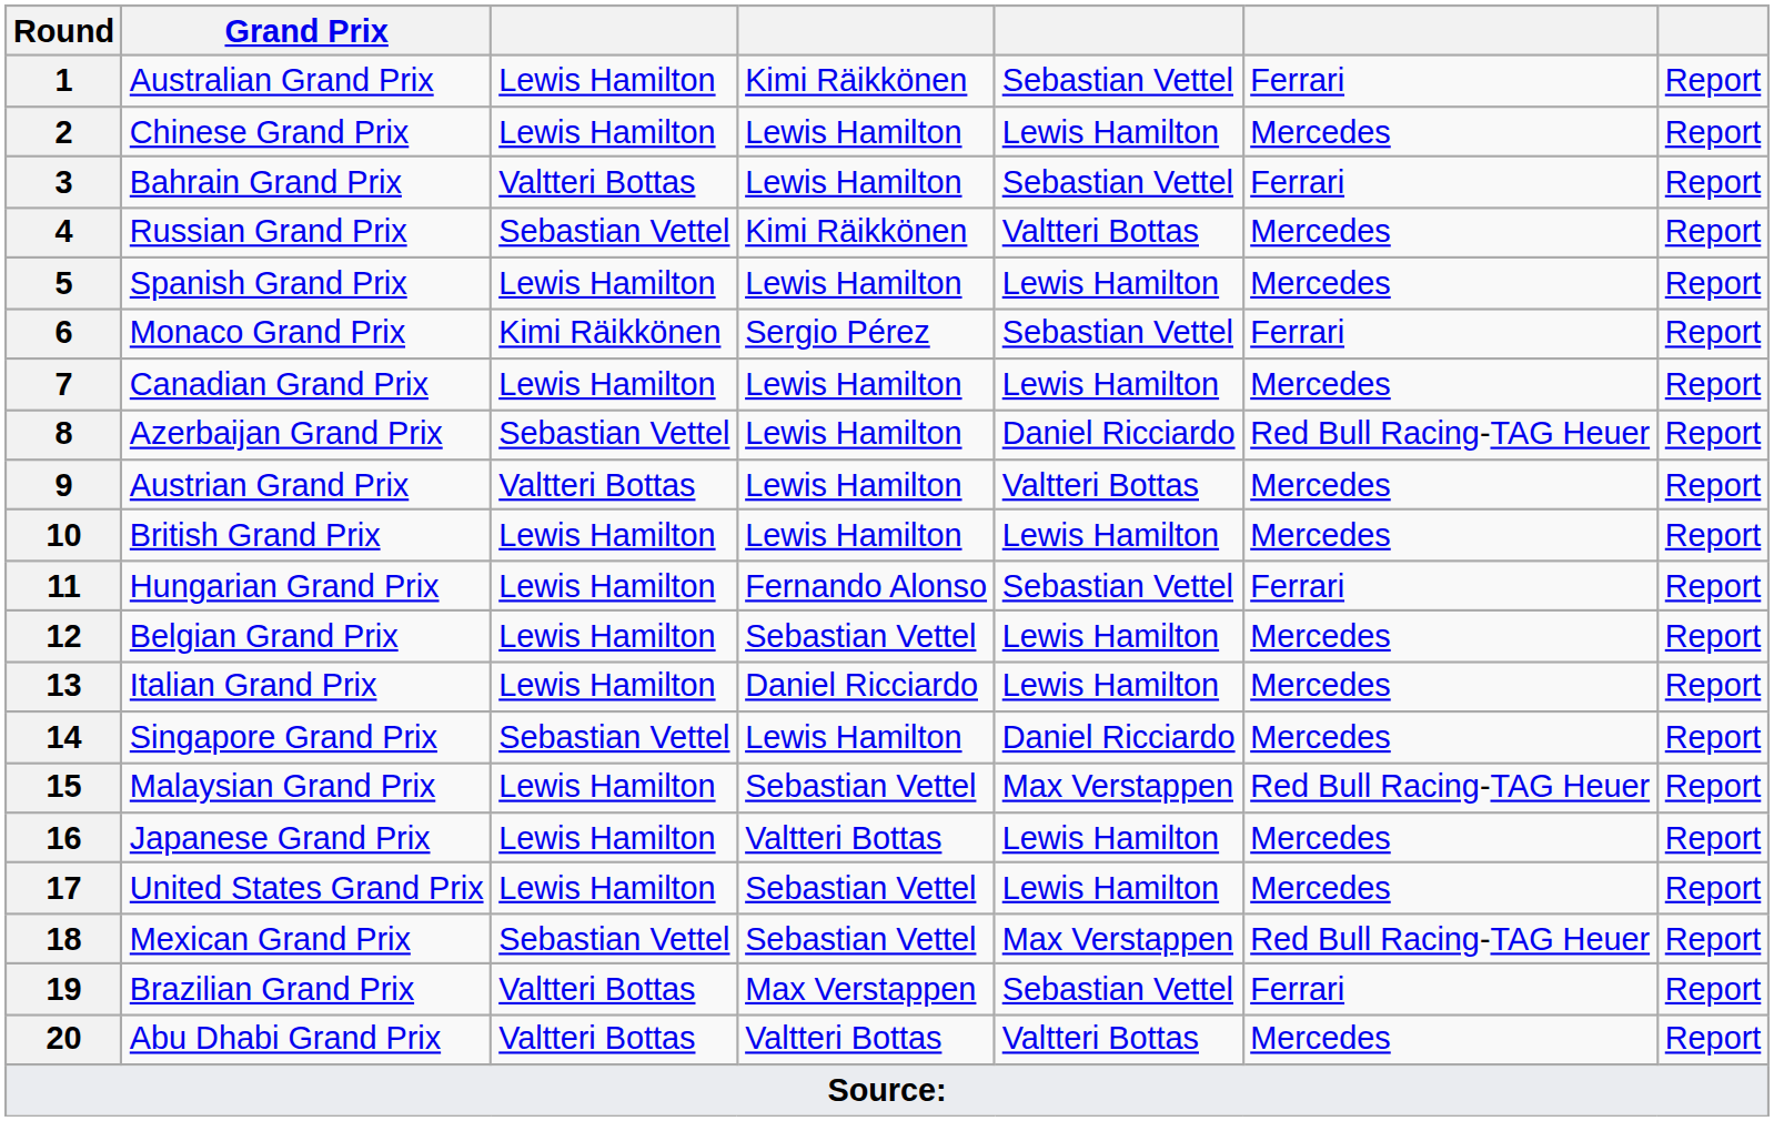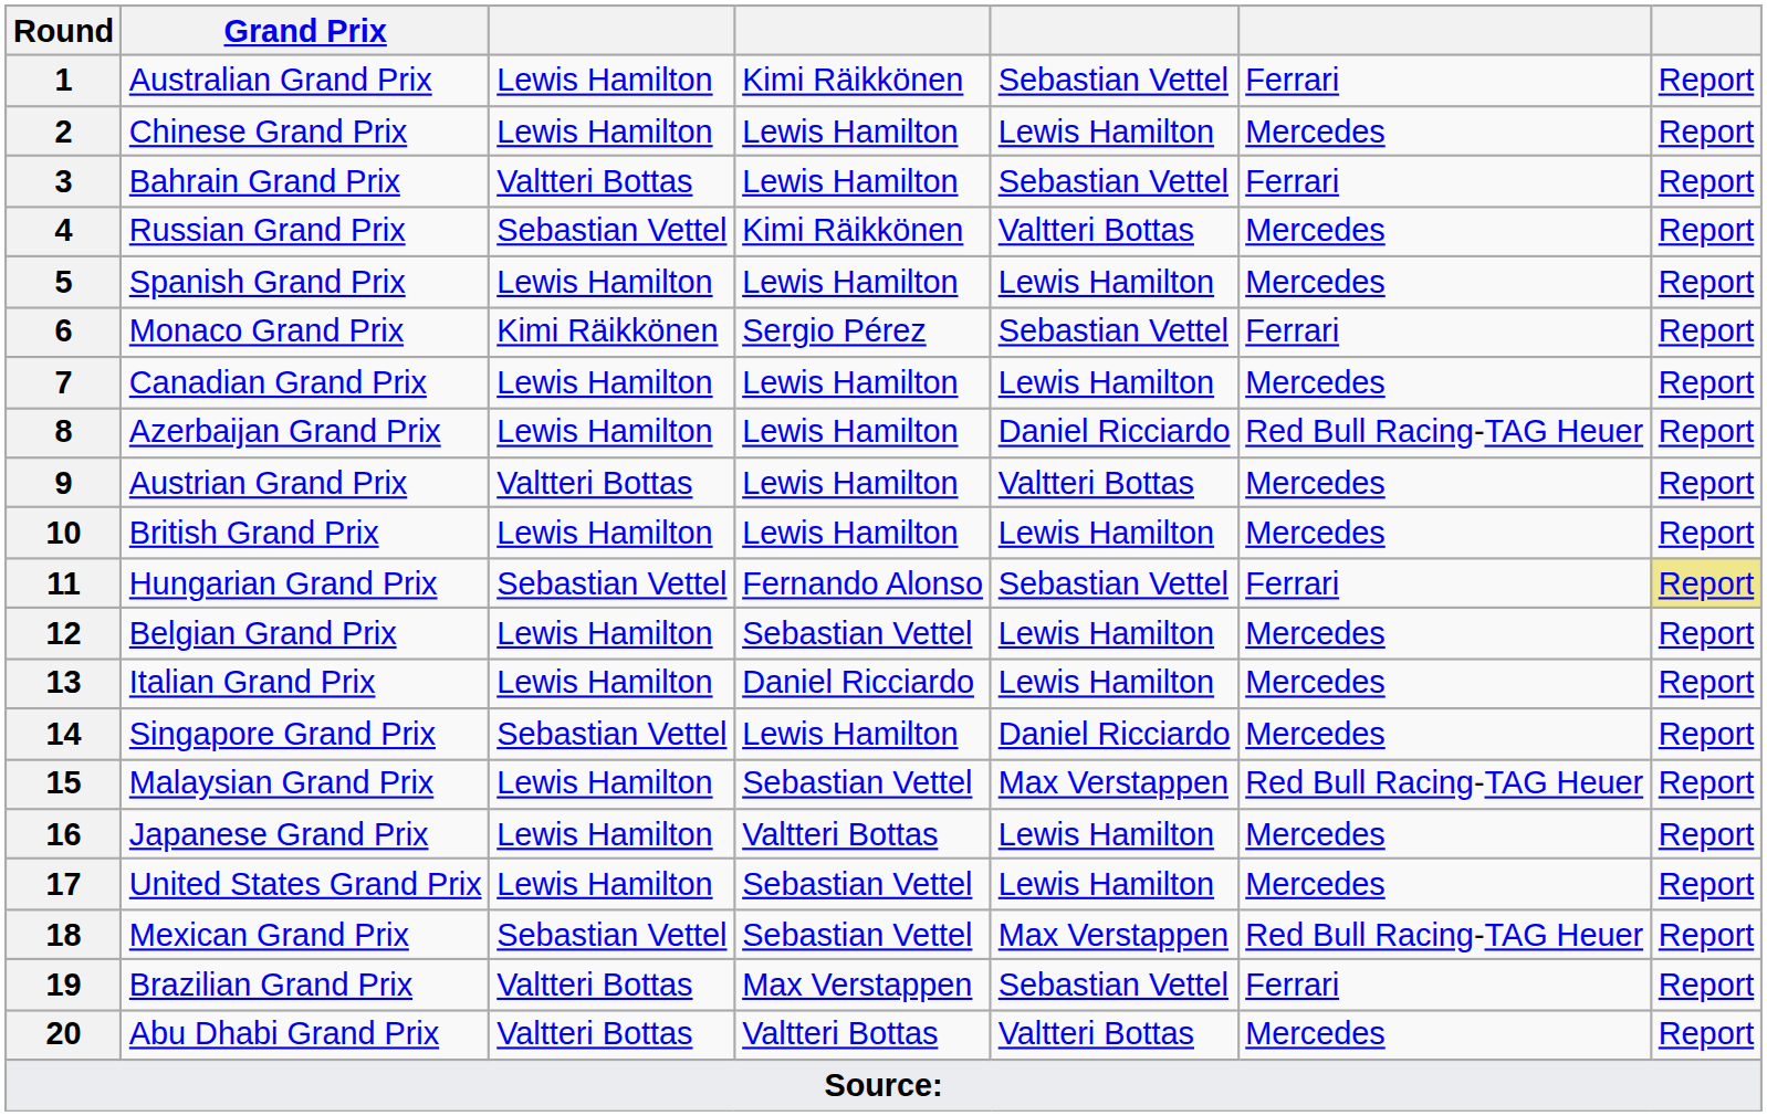8 | column 3: Sebastian Vettel -> Lewis Hamilton
11 | column 3: Lewis Hamilton -> Sebastian Vettel
11 | column 7: no background -> khaki background
